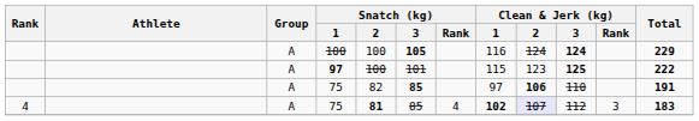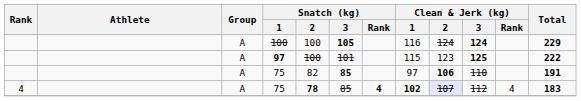4 / 75 | Snatch (kg) / 2: 81 -> 78
4 / 75 | Snatch (kg) / Rank: normal -> bold
4 / 75 | Clean & Jerk (kg) / Rank: 3 -> 4
